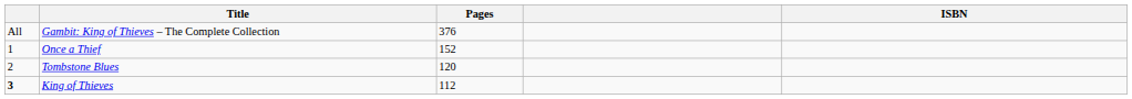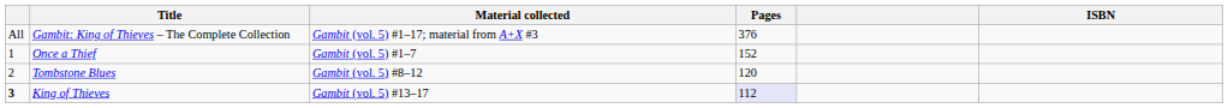+ column: Material collected | Gambit (vol. 5) #1–17; material from A+X #3 | Gambit (vol. 5) #1–7 | Gambit (vol. 5) #8–12 | Gambit (vol. 5) #13–17
King of Thieves | Pages: no background -> lavender background
